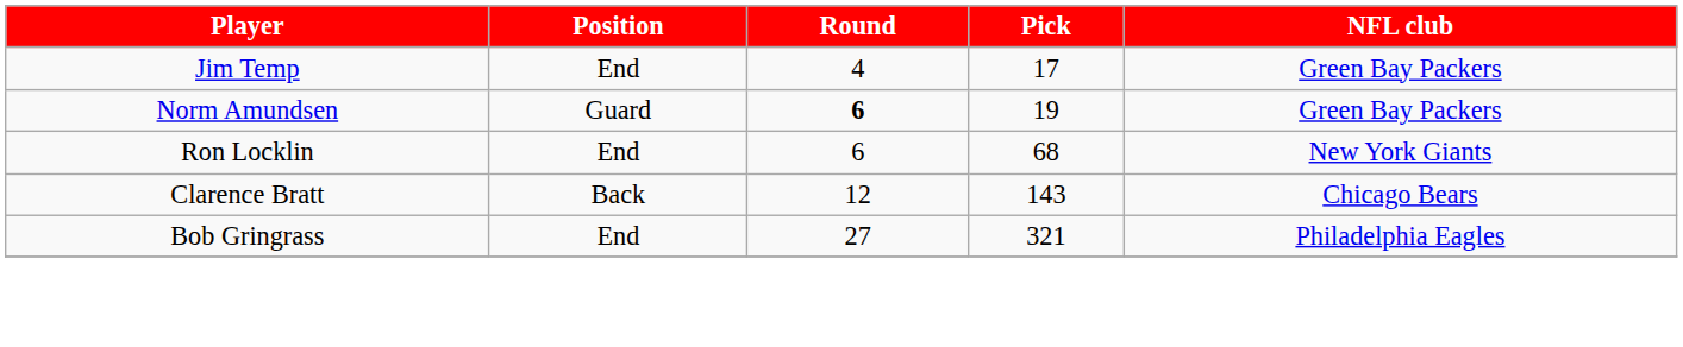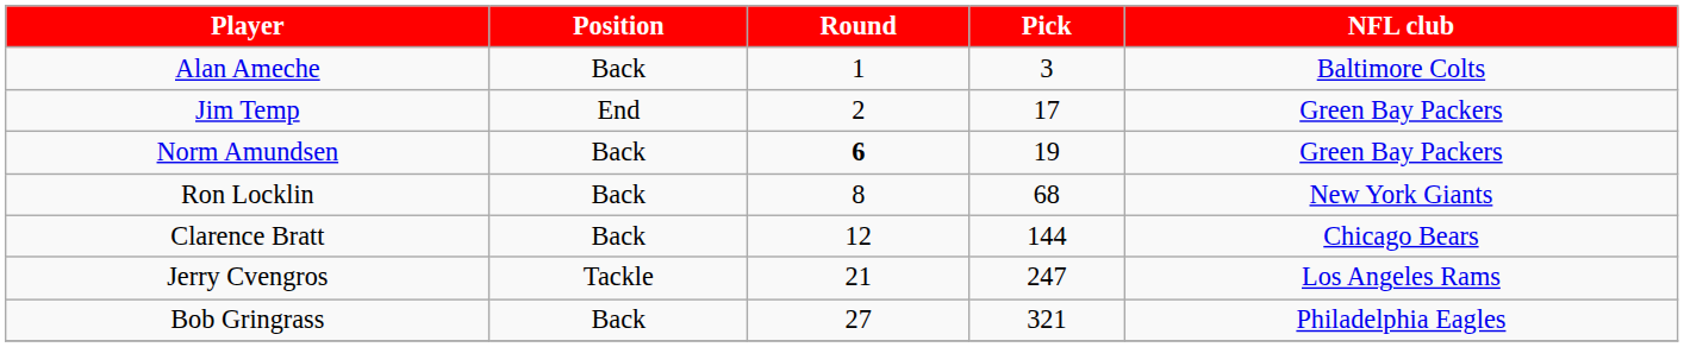+ row: Alan Ameche | Back | 1 | 3 | Baltimore Colts
Jim Temp | Round: 4 -> 2
Norm Amundsen | Position: Guard -> Back
Ron Locklin | Position: End -> Back
Ron Locklin | Round: 6 -> 8
Clarence Bratt | Pick: 143 -> 144
+ row: Jerry Cvengros | Tackle | 21 | 247 | Los Angeles Rams
Bob Gringrass | Position: End -> Back
